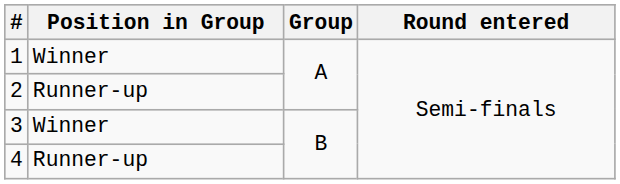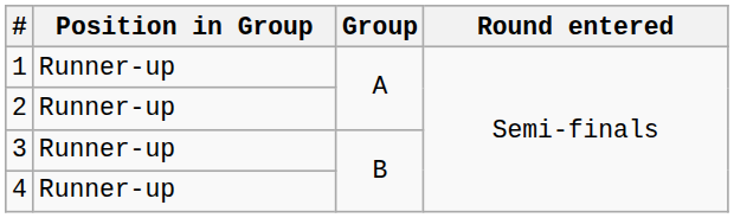1 | Position in Group: Winner -> Runner-up
3 | Position in Group: Winner -> Runner-up
